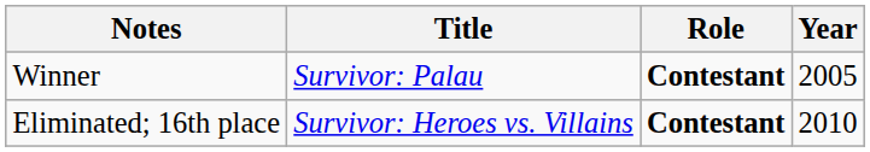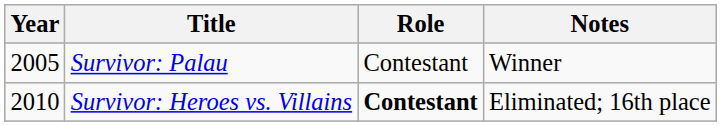columns swapped: Year <-> Notes
Survivor: Palau | Role: bold -> normal
